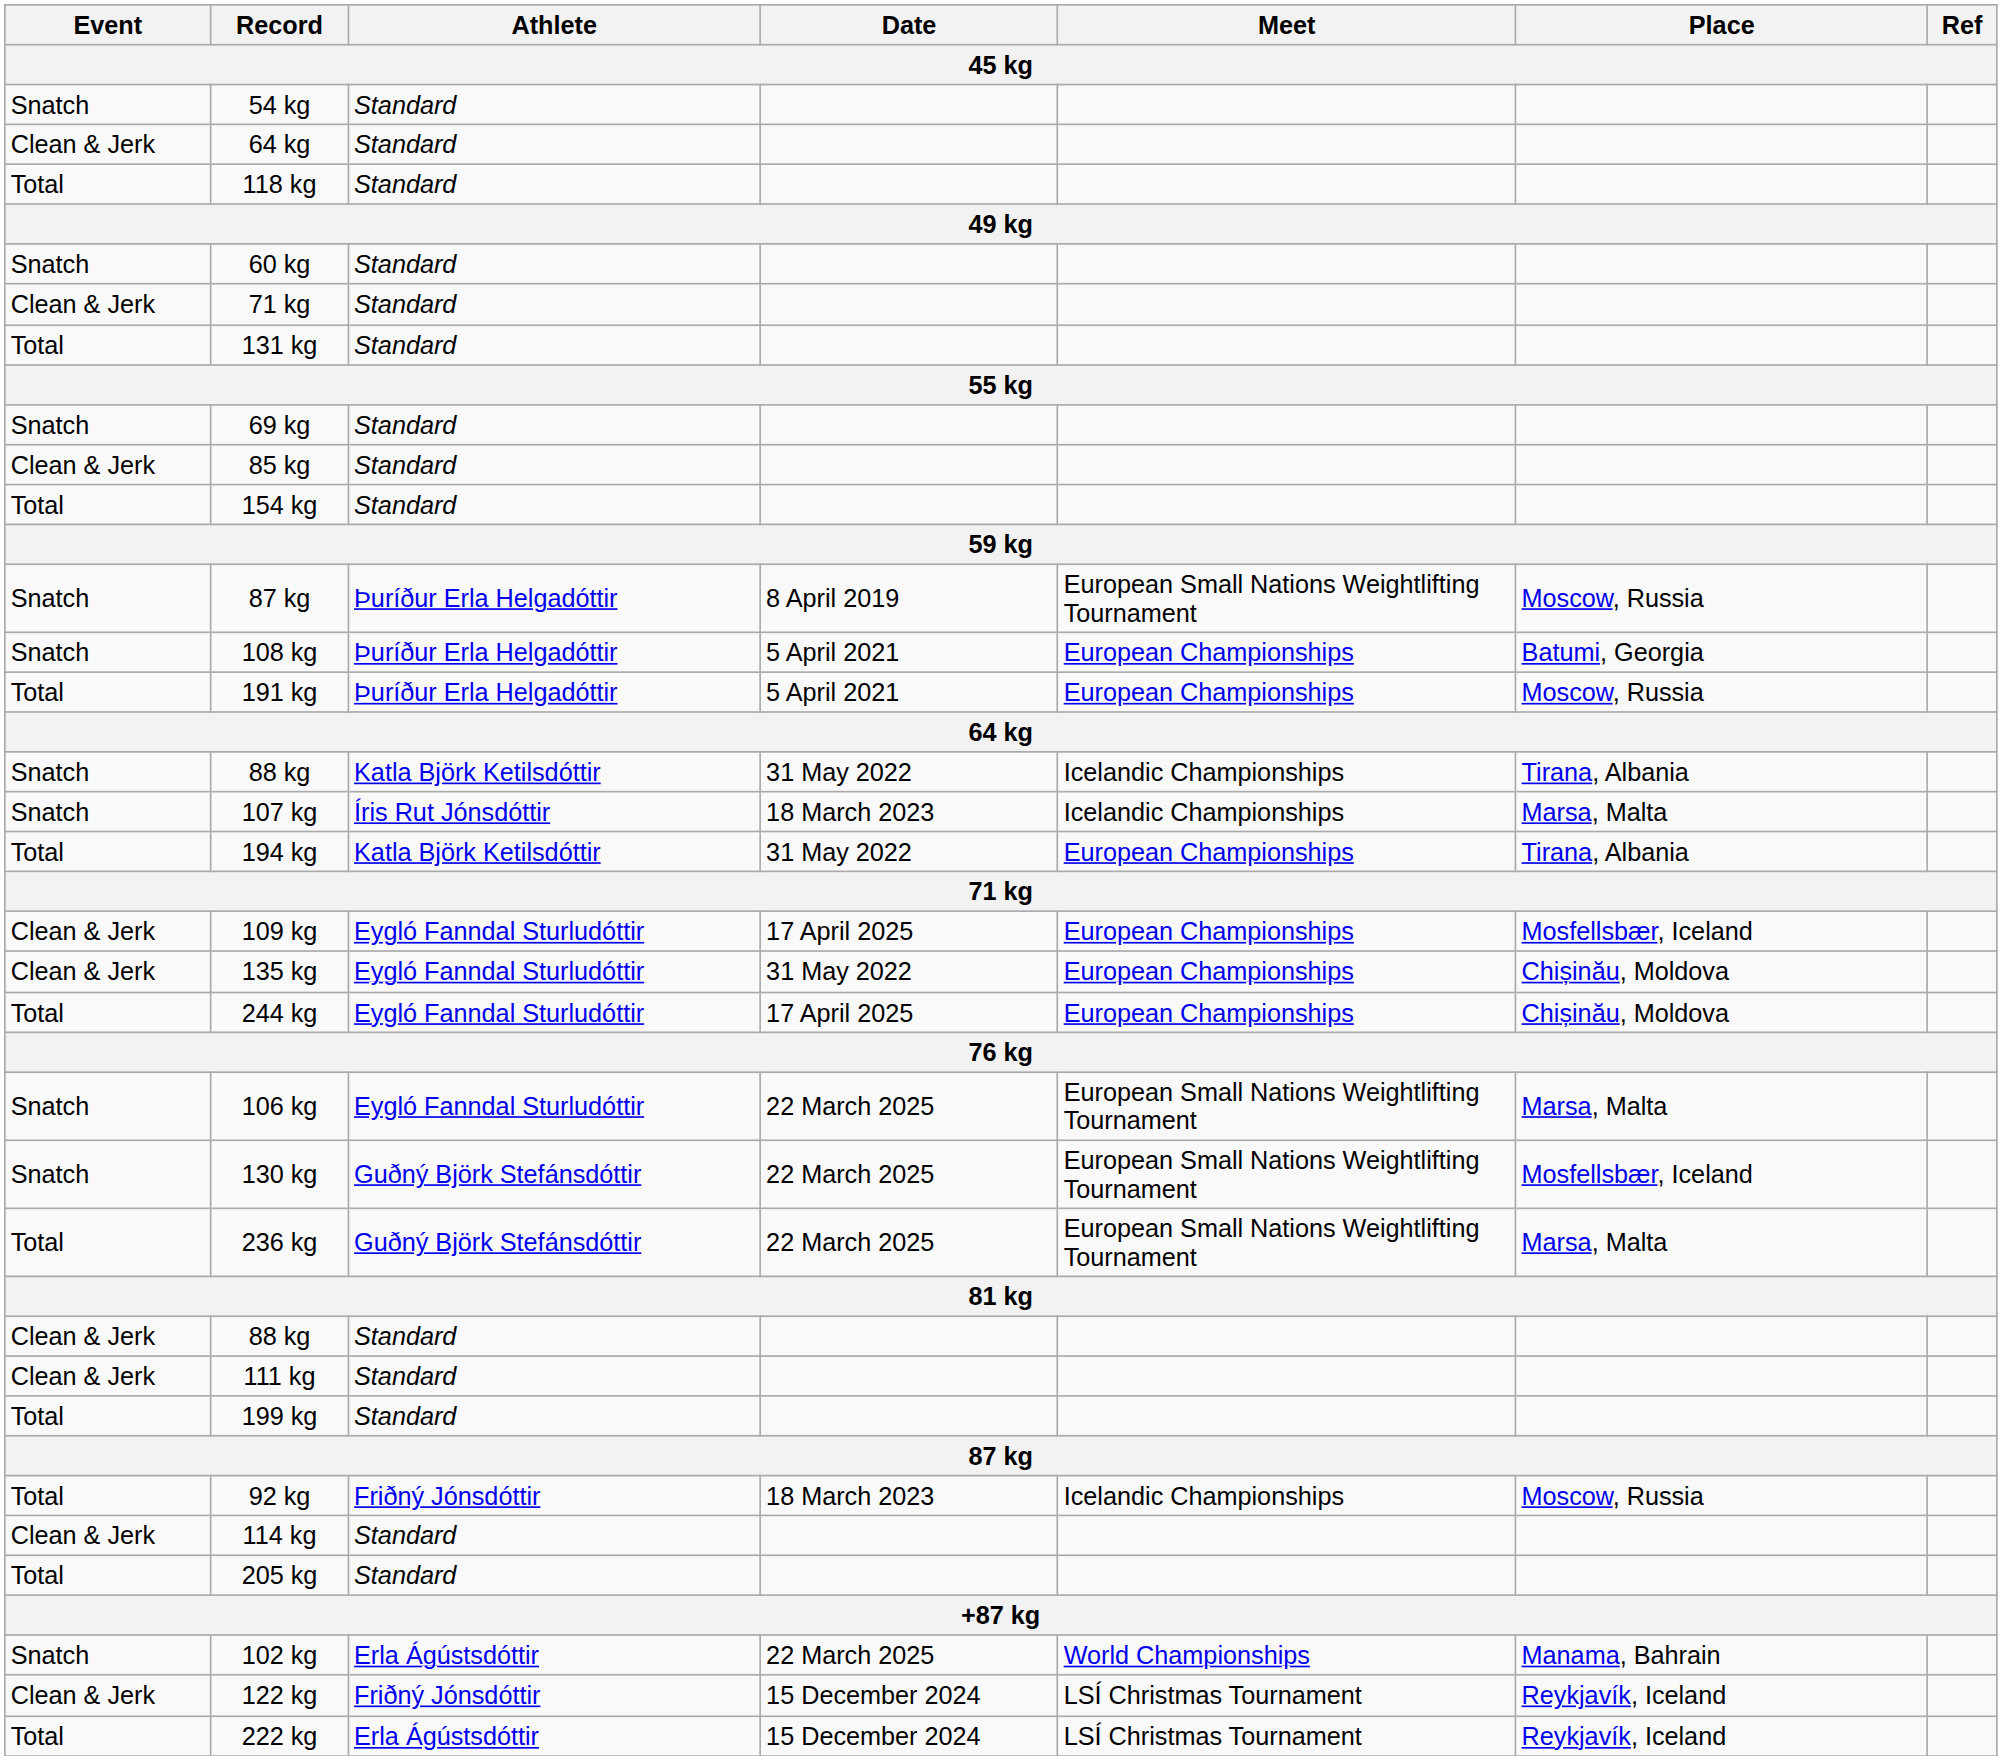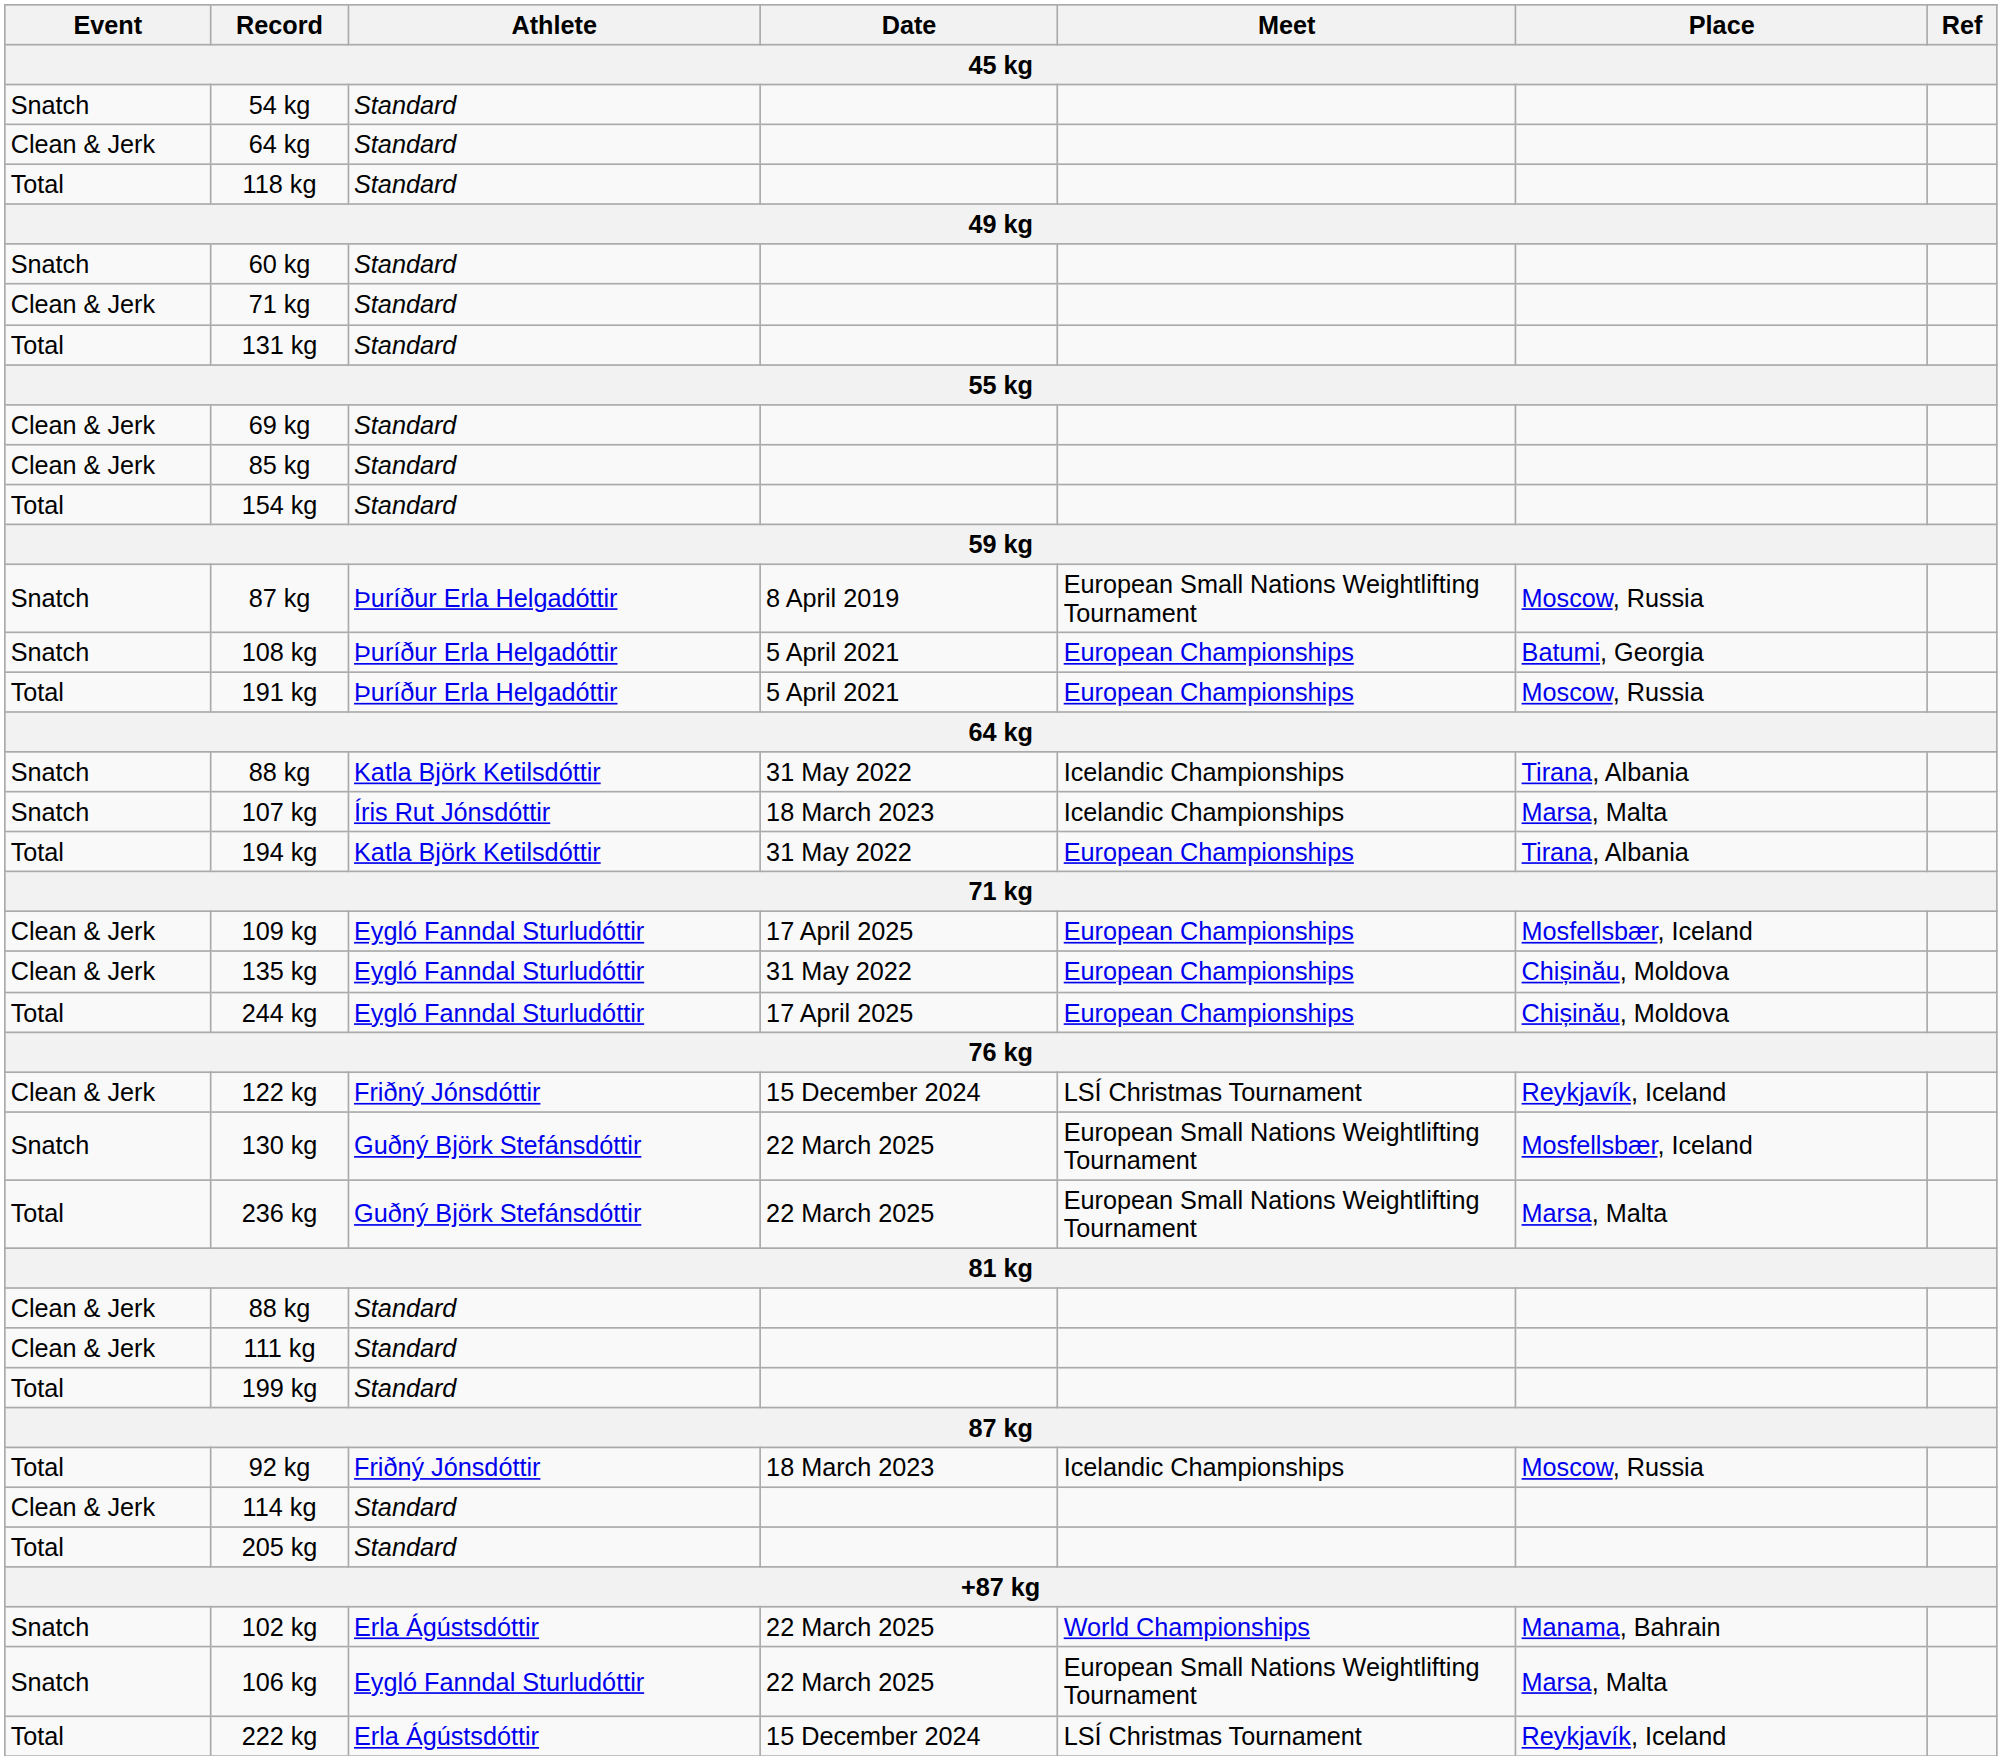69 kg | Event: Snatch -> Clean & Jerk
rows swapped: 106 kg <-> 122 kg
